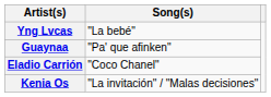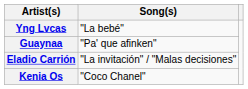Eladio Carrión | Song(s): "Coco Chanel" -> "La invitación" / "Malas decisiones"
Kenia Os | Song(s): "La invitación" / "Malas decisiones" -> "Coco Chanel"
